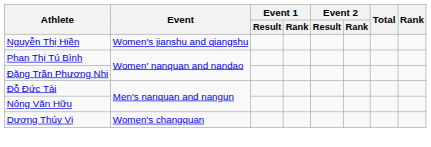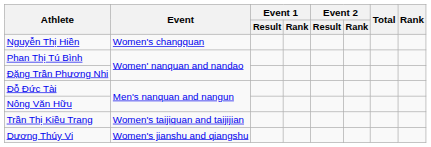Nguyễn Thị Hiền | Event: Women's jianshu and qiangshu -> Women's changquan
+ row: Trần Thị Kiều Trang | Women's taijiquan and taijijian
Dương Thúy Vi | Event: Women's changquan -> Women's jianshu and qiangshu
